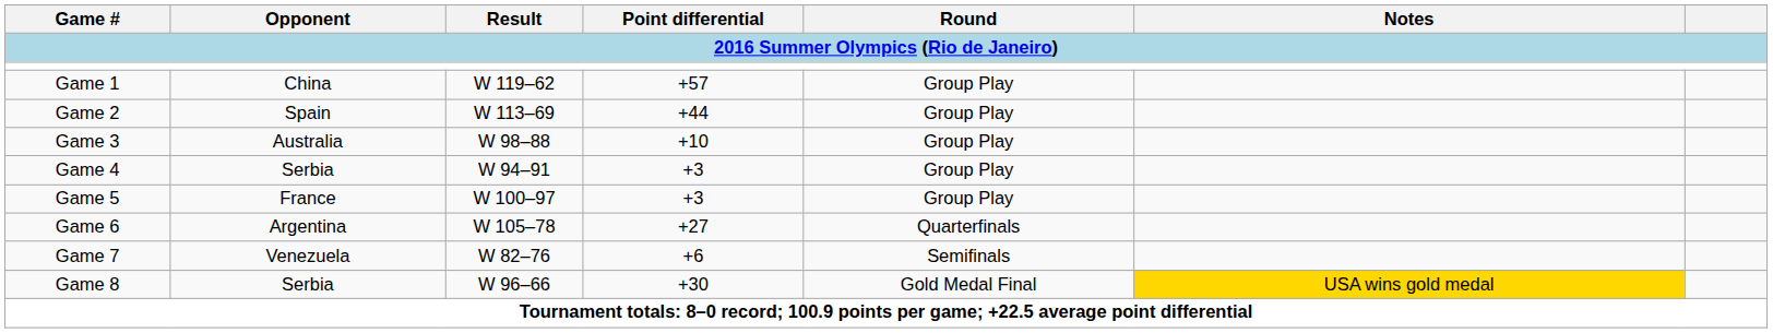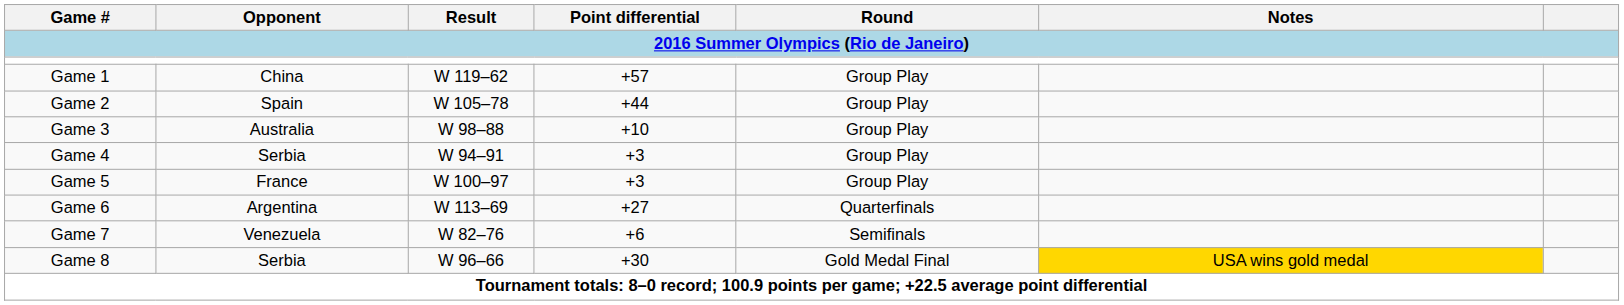Game 2 | Result: W 113–69 -> W 105–78
Game 6 | Result: W 105–78 -> W 113–69
